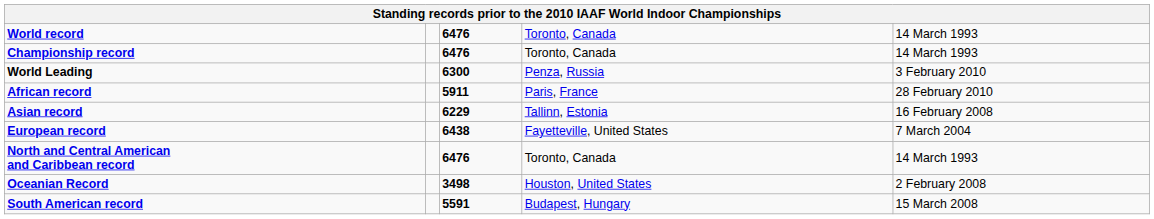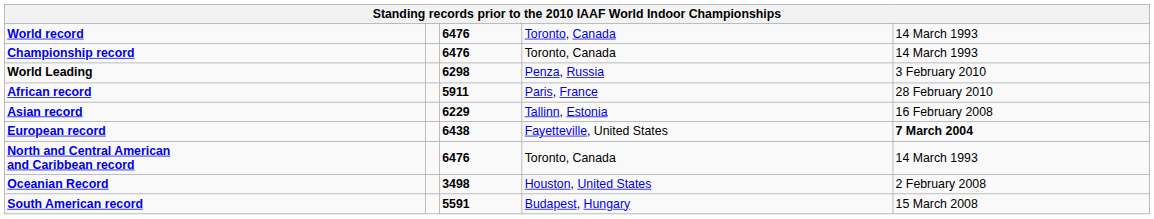World Leading | column 3: 6300 -> 6298
European record | column 5: normal -> bold
